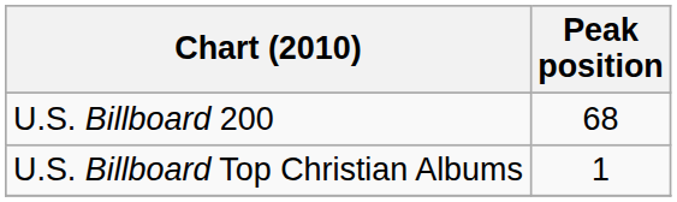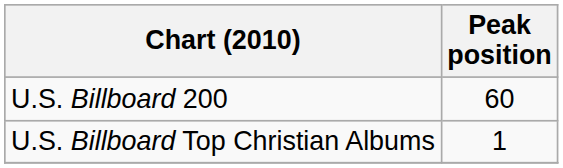U.S. Billboard 200 | Peak position: 68 -> 60
